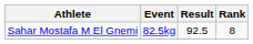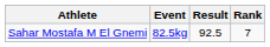Sahar Mostafa M El Gnemi | Rank: 8 -> 7
